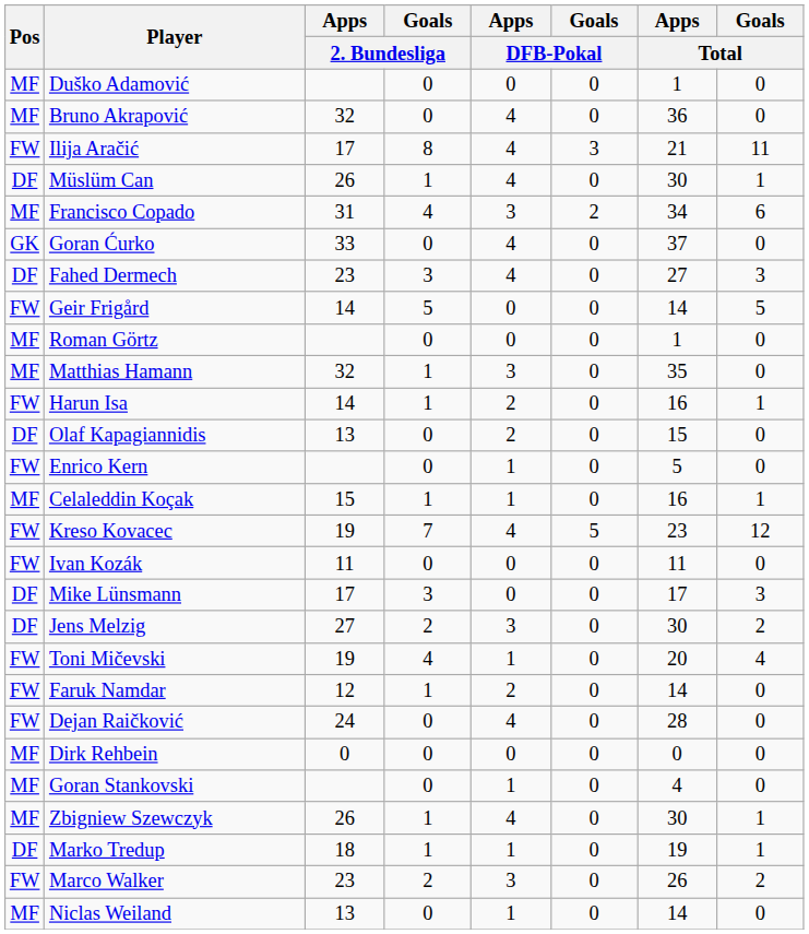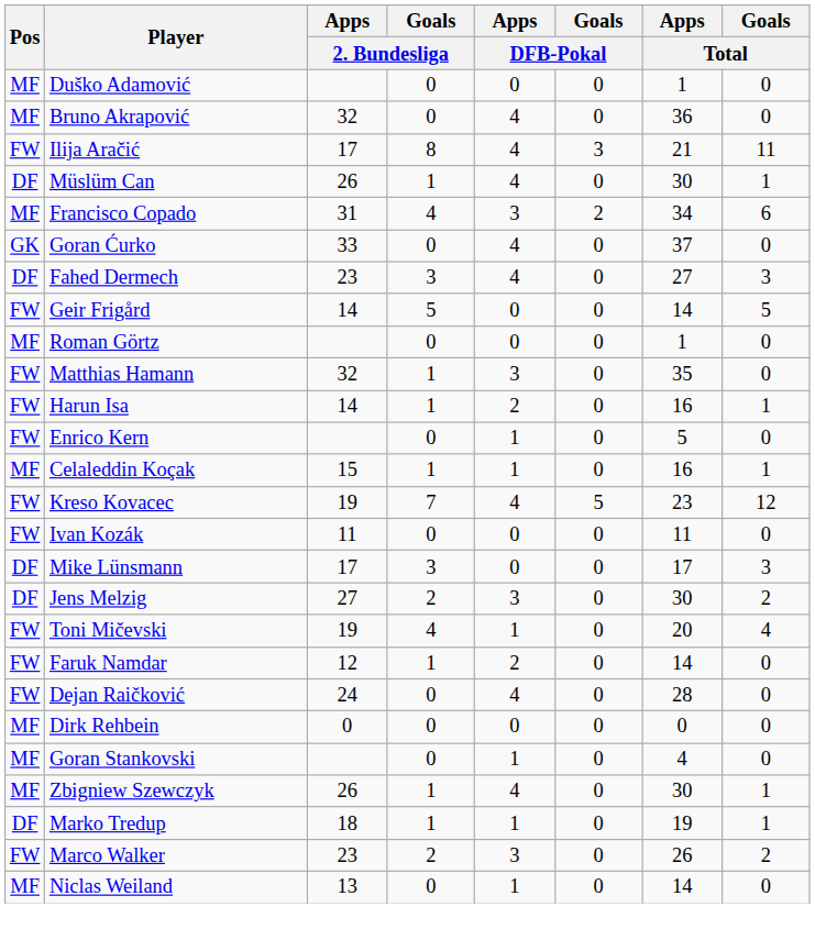Matthias Hamann | Pos: MF -> FW
- row: DF | Olaf Kapagiannidis | 13 | 0 | 2 | 0 | 15 | 0
